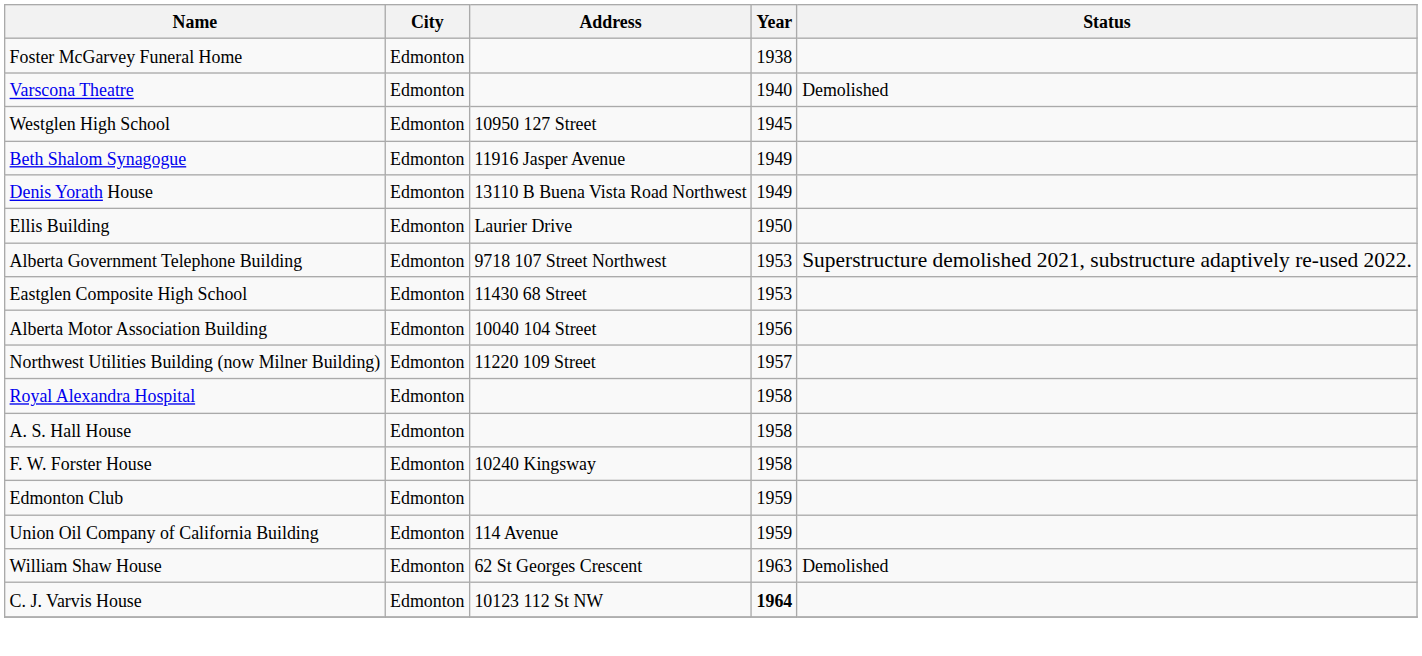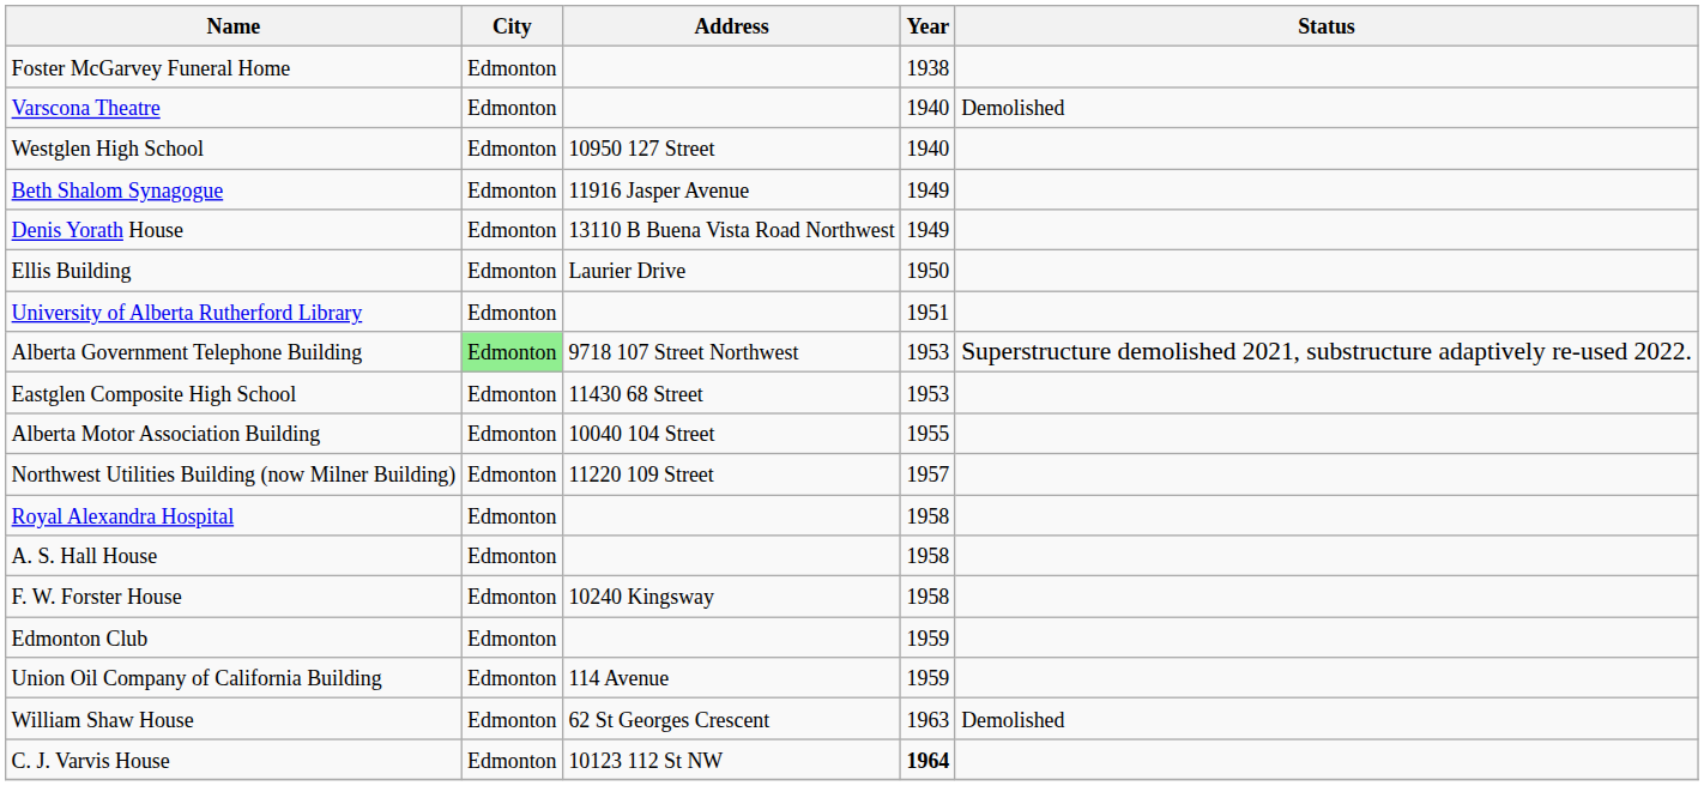Westglen High School | Year: 1945 -> 1940
+ row: University of Alberta Rutherford Library | Edmonton | 1951
Alberta Government Telephone Building | City: no background -> lightgreen background
Alberta Motor Association Building | Year: 1956 -> 1955
